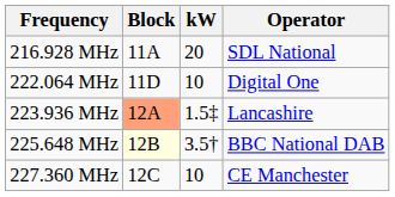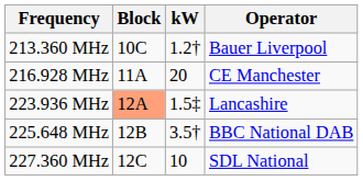+ row: 213.360 MHz | 10C | 1.2† | Bauer Liverpool
216.928 MHz | Operator: SDL National -> CE Manchester
- row: 222.064 MHz | 11D | 10 | Digital One
225.648 MHz | Block: lightyellow background -> no background
227.360 MHz | Operator: CE Manchester -> SDL National
